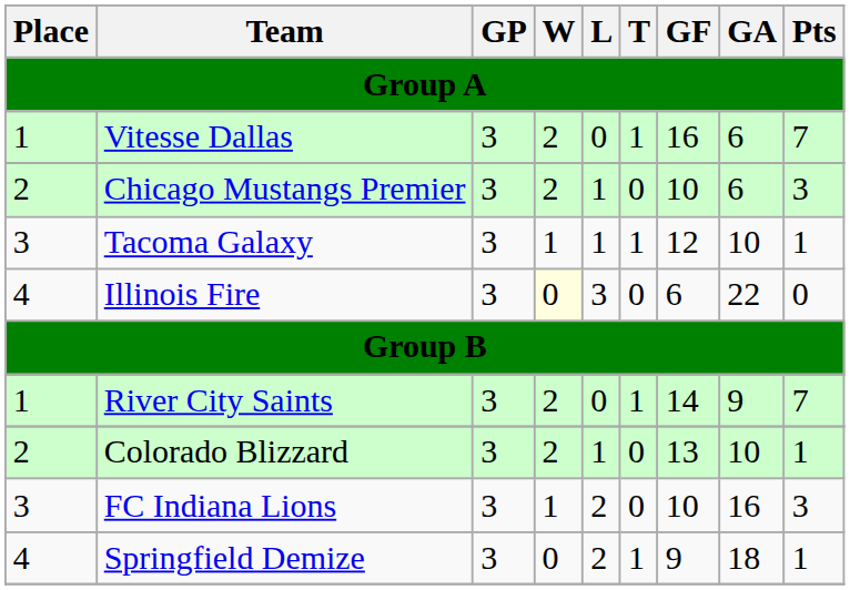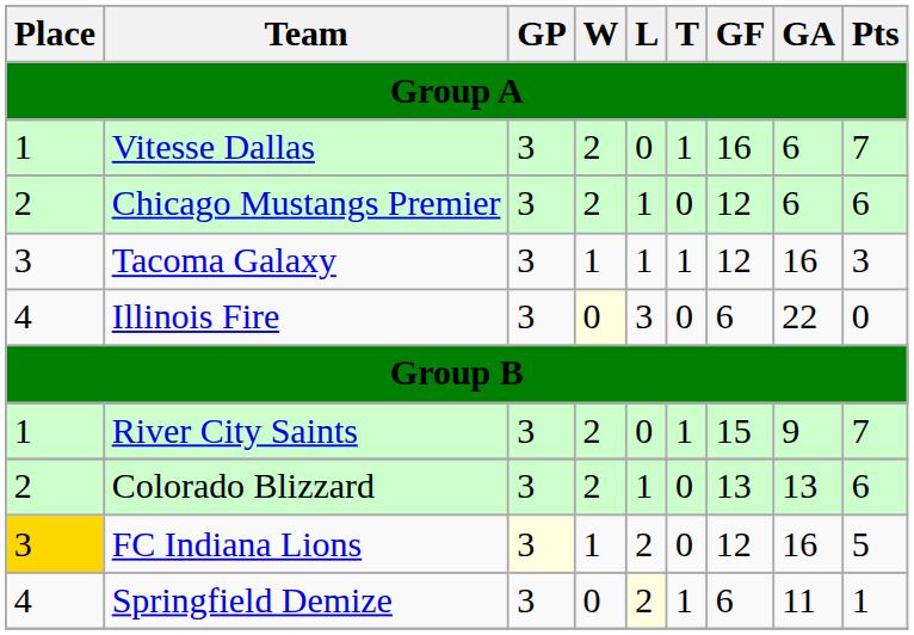Chicago Mustangs Premier | GF: 10 -> 12
Chicago Mustangs Premier | Pts: 3 -> 6
Tacoma Galaxy | GA: 10 -> 16
Tacoma Galaxy | Pts: 1 -> 3
River City Saints | GF: 14 -> 15
Colorado Blizzard | GA: 10 -> 13
Colorado Blizzard | Pts: 1 -> 6
FC Indiana Lions | Place: no background -> gold background
FC Indiana Lions | GP: no background -> lightyellow background
FC Indiana Lions | GF: 10 -> 12
FC Indiana Lions | Pts: 3 -> 5
Springfield Demize | L: no background -> lightyellow background
Springfield Demize | GF: 9 -> 6
Springfield Demize | GA: 18 -> 11
